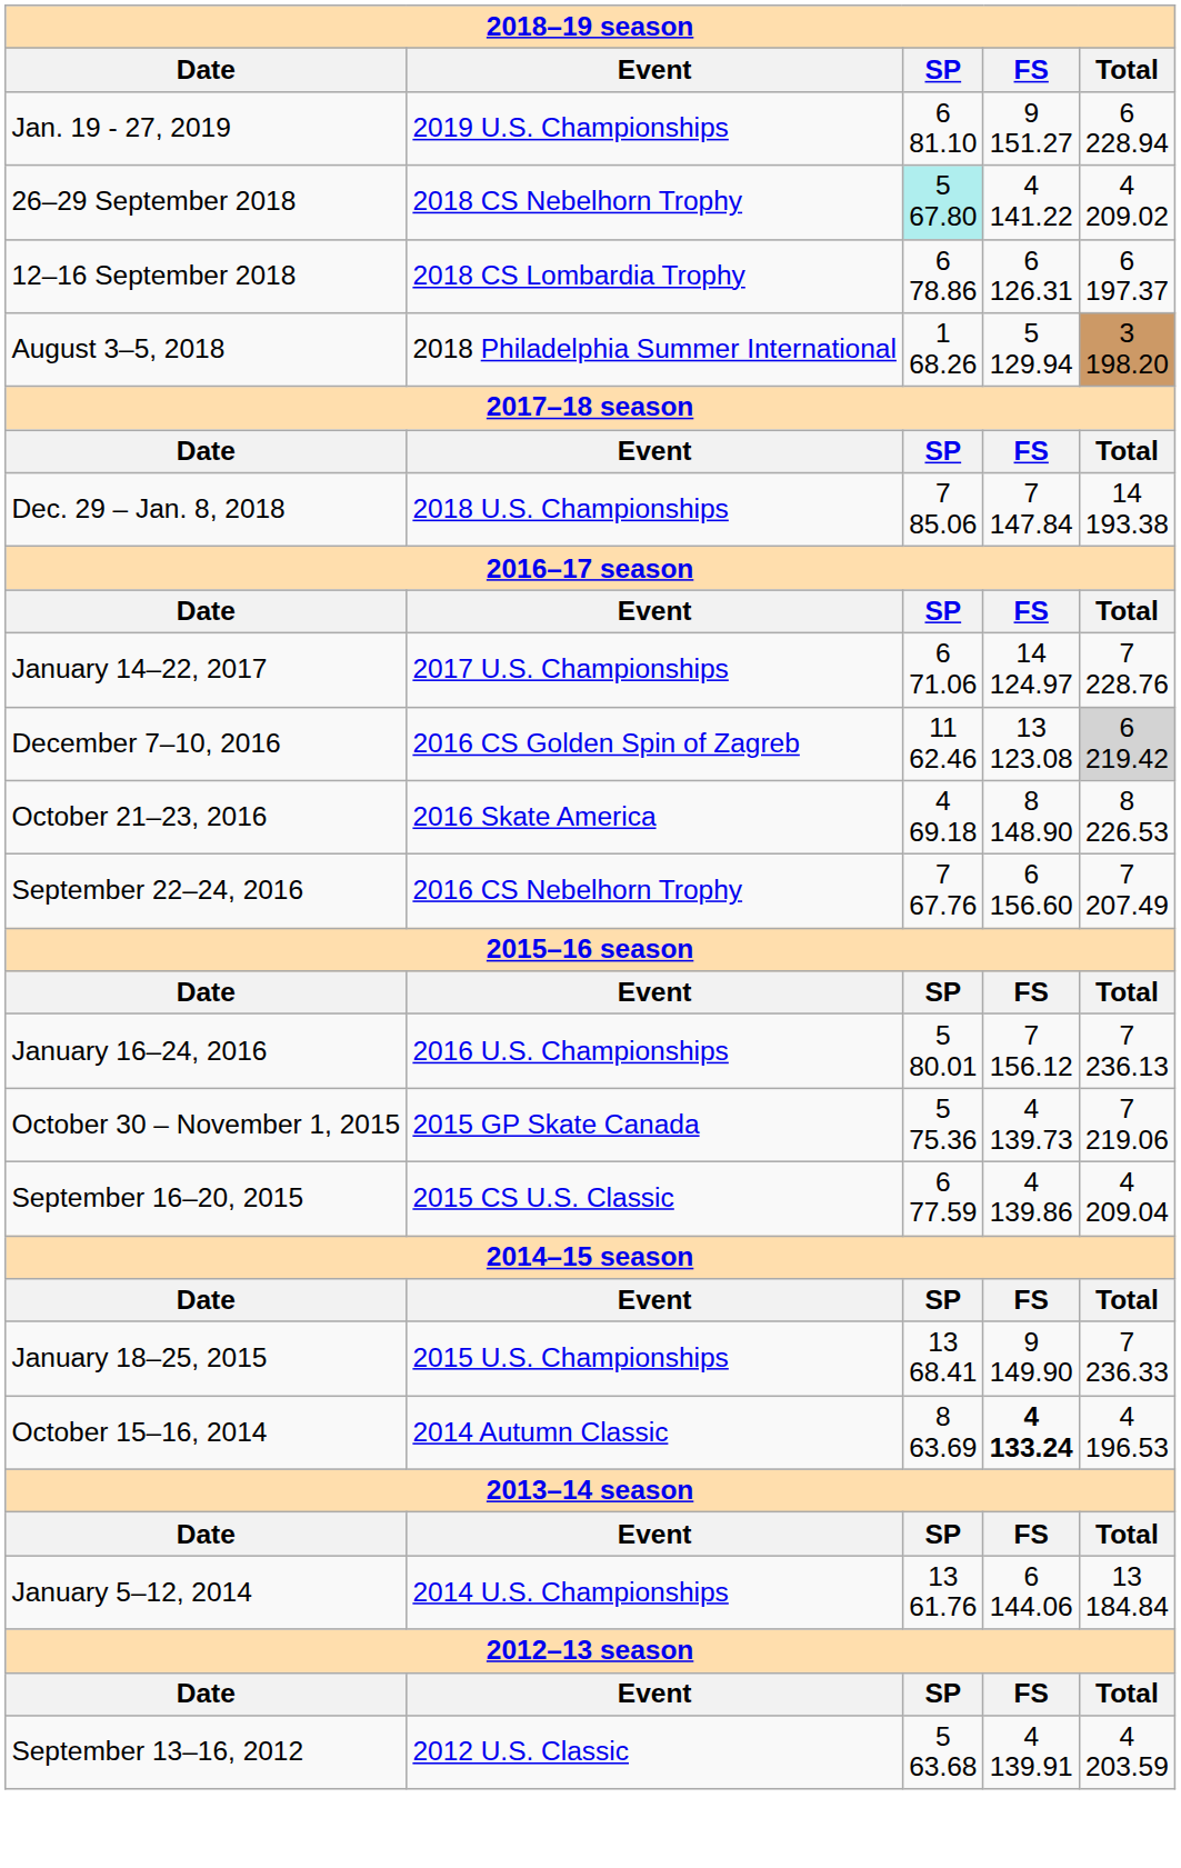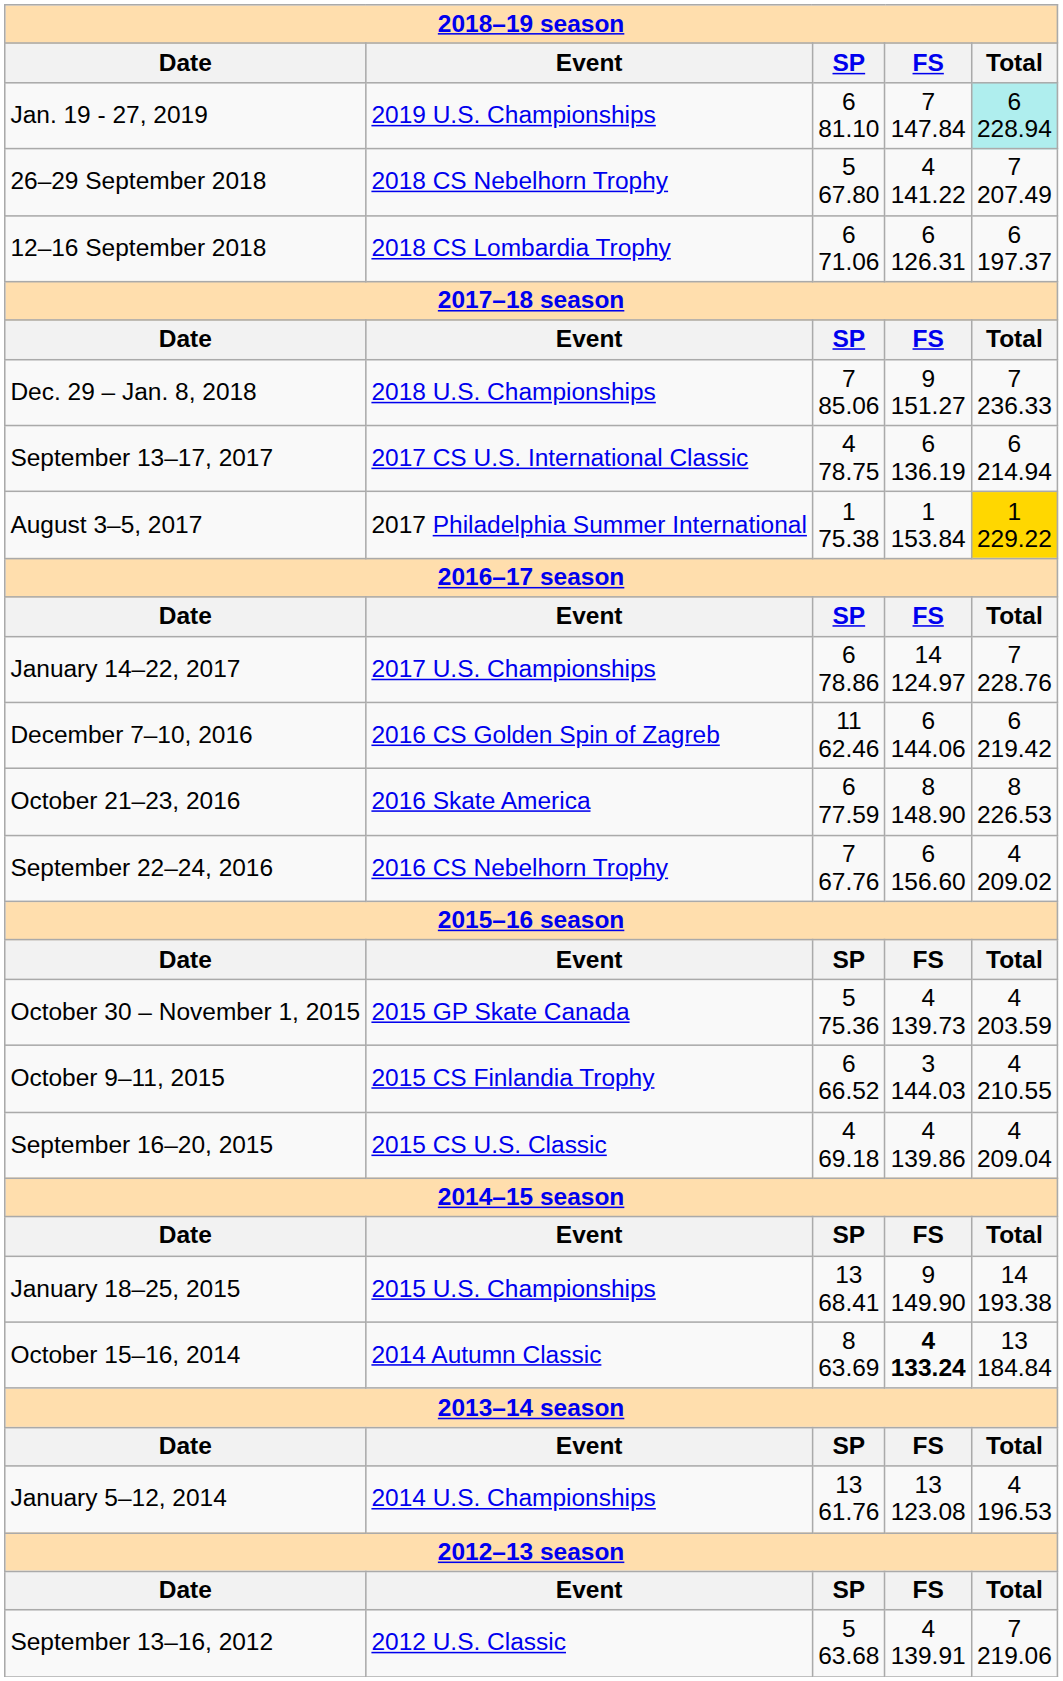Jan. 19 - 27, 2019 | column 4: 9 151.27 -> 7 147.84
Jan. 19 - 27, 2019 | column 5: no background -> paleturquoise background
26–29 September 2018 | column 3: paleturquoise background -> no background
26–29 September 2018 | column 5: 4 209.02 -> 7 207.49
12–16 September 2018 | column 3: 6 78.86 -> 6 71.06
- row: August 3–5, 2018 | 2018 Philadelphia Summer International | 1 68.26 | 5 129.94 | 3 198.20
Dec. 29 – Jan. 8, 2018 | column 4: 7 147.84 -> 9 151.27
Dec. 29 – Jan. 8, 2018 | column 5: 14 193.38 -> 7 236.33
+ row: September 13–17, 2017 | 2017 CS U.S. International Classic | 4 78.75 | 6 136.19 | 6 214.94
+ row: August 3–5, 2017 | 2017 Philadelphia Summer International | 1 75.38 | 1 153.84 | 1 229.22
January 14–22, 2017 | column 3: 6 71.06 -> 6 78.86
December 7–10, 2016 | column 4: 13 123.08 -> 6 144.06
December 7–10, 2016 | column 5: lightgrey background -> no background
October 21–23, 2016 | column 3: 4 69.18 -> 6 77.59
September 22–24, 2016 | column 5: 7 207.49 -> 4 209.02
- row: January 16–24, 2016 | 2016 U.S. Championships | 5 80.01 | 7 156.12 | 7 236.13
October 30 – November 1, 2015 | column 5: 7 219.06 -> 4 203.59
+ row: October 9–11, 2015 | 2015 CS Finlandia Trophy | 6 66.52 | 3 144.03 | 4 210.55
September 16–20, 2015 | column 3: 6 77.59 -> 4 69.18
January 18–25, 2015 | column 5: 7 236.33 -> 14 193.38
October 15–16, 2014 | column 5: 4 196.53 -> 13 184.84
January 5–12, 2014 | column 4: 6 144.06 -> 13 123.08
January 5–12, 2014 | column 5: 13 184.84 -> 4 196.53
September 13–16, 2012 | column 5: 4 203.59 -> 7 219.06
